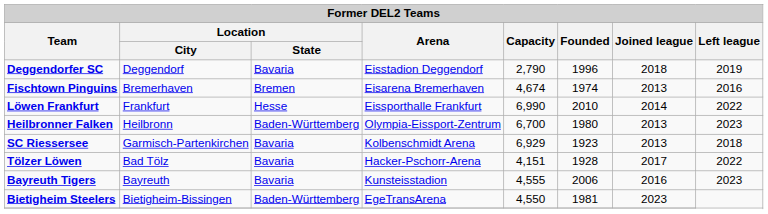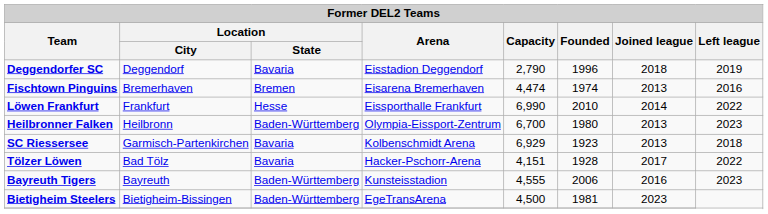Fischtown Pinguins | Capacity: 4,674 -> 4,474
Bayreuth Tigers | Location / State: Bavaria -> Baden-Württemberg
Bietigheim Steelers | Capacity: 4,550 -> 4,500
